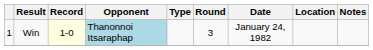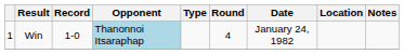Win | Record: lightyellow background -> no background
Win | Round: 3 -> 4
